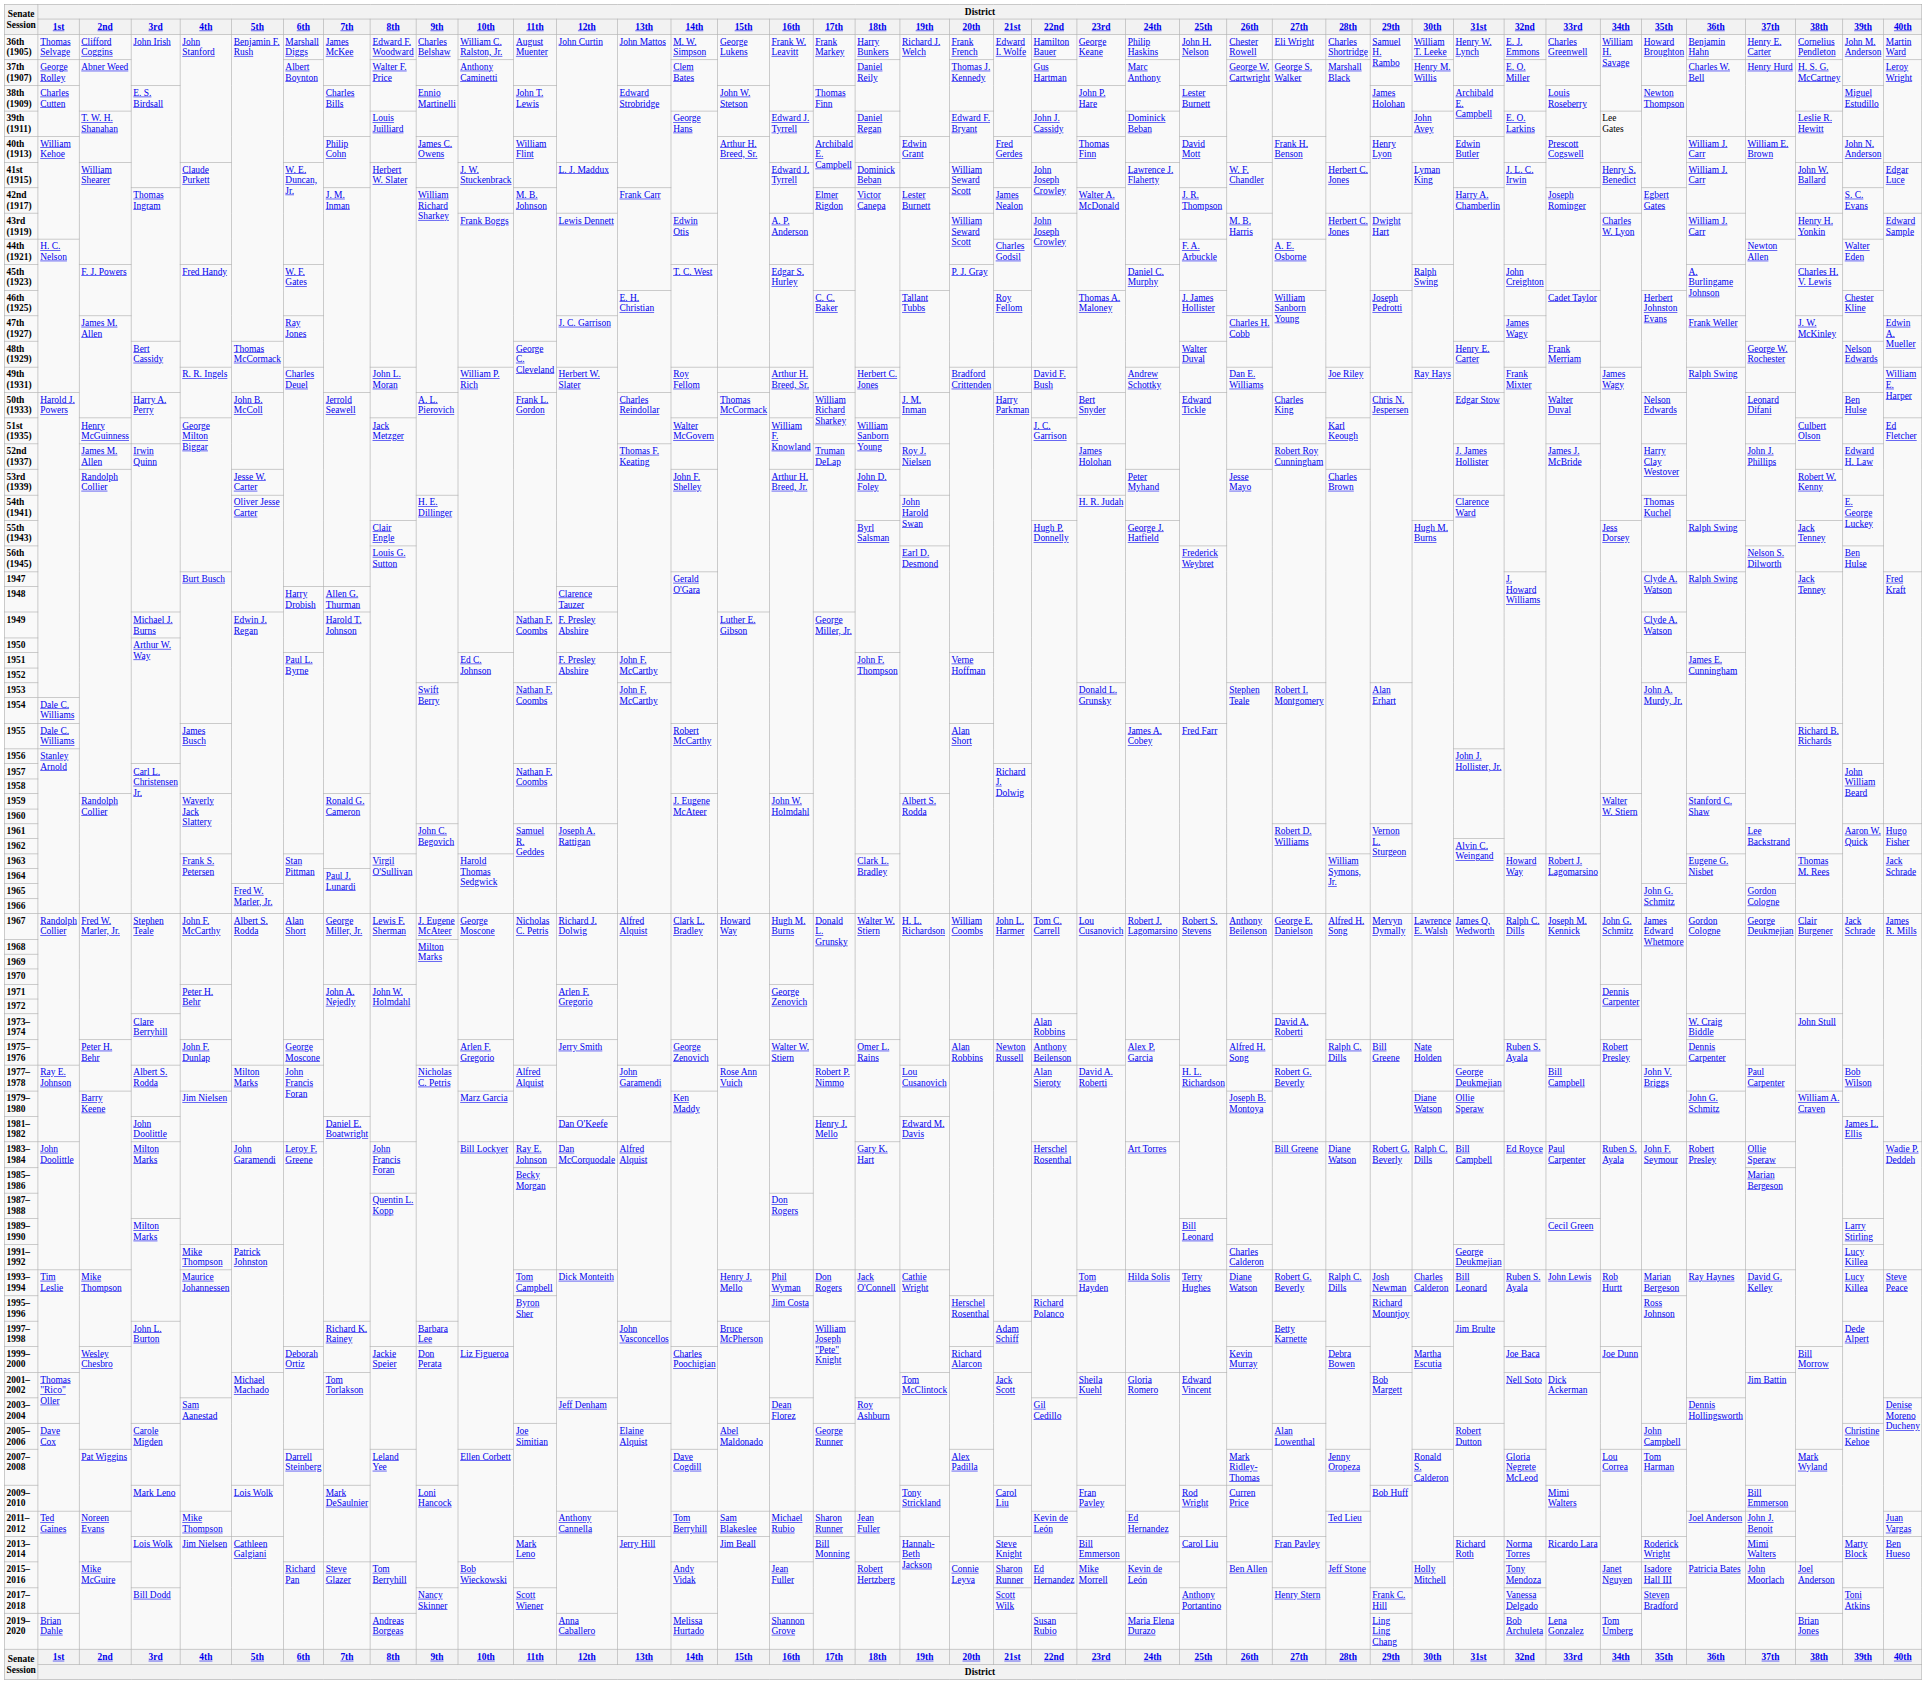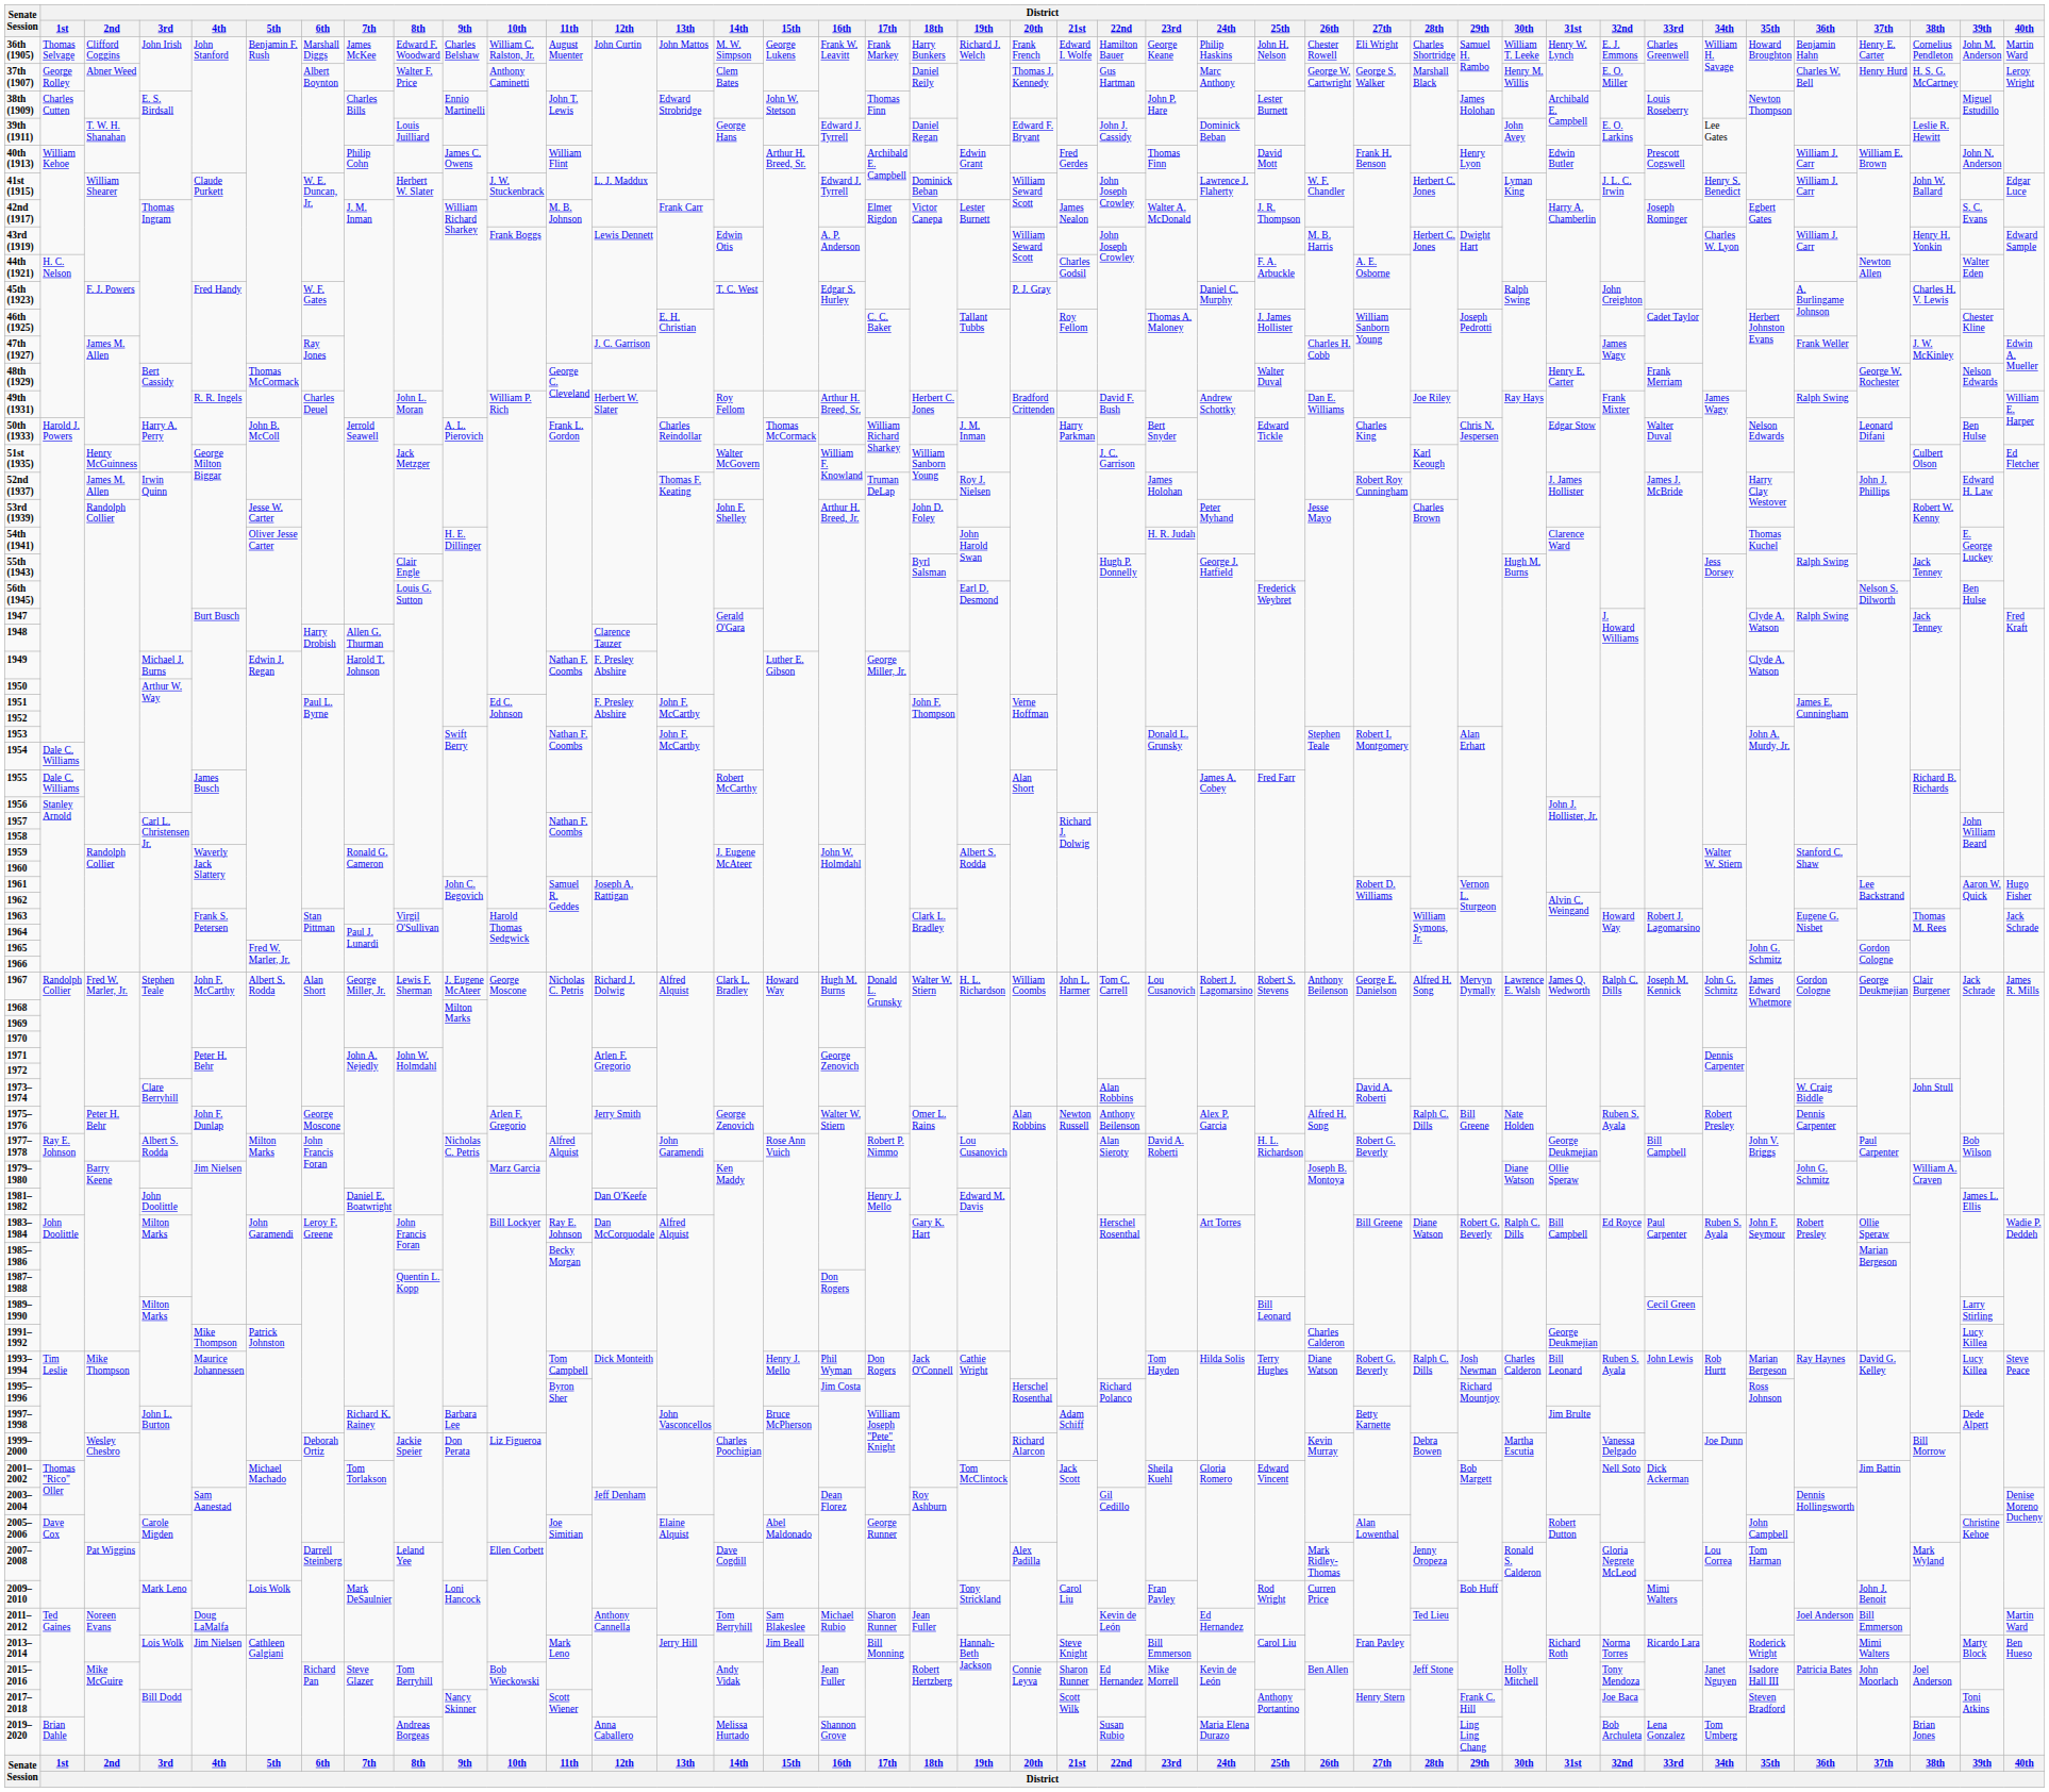1999–2000 | District / 32nd: Joe Baca -> Vanessa Delgado
2009–2010 | District / 37th: Bill Emmerson -> John J. Benoit
2011–2012 | District / 4th: Mike Thompson -> Doug LaMalfa
2011–2012 | District / 37th: John J. Benoit -> Bill Emmerson
2011–2012 | District / 40th: Juan Vargas -> Martin Ward
2017–2018 | District / 32nd: Vanessa Delgado -> Joe Baca
